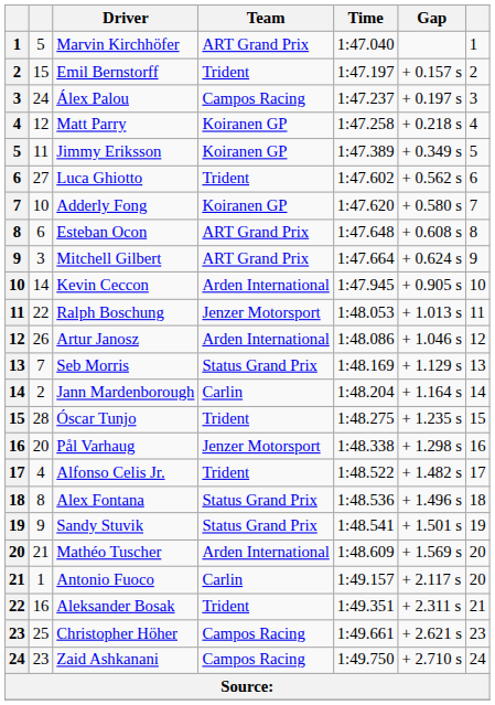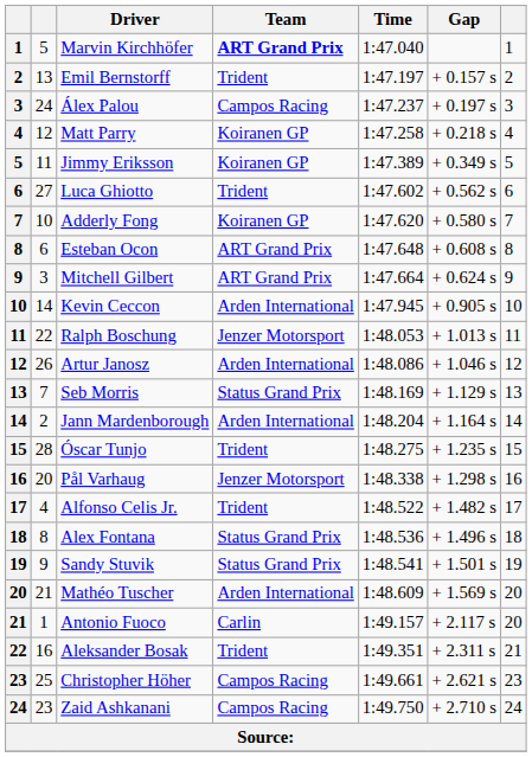Marvin Kirchhöfer | Team: normal -> bold
Emil Bernstorff | column 2: 15 -> 13
Jann Mardenborough | Team: Carlin -> Arden International
